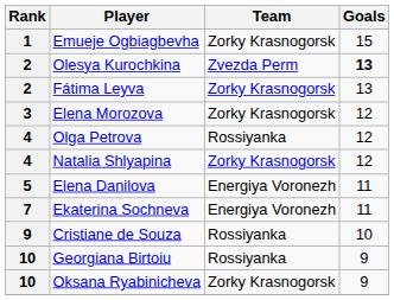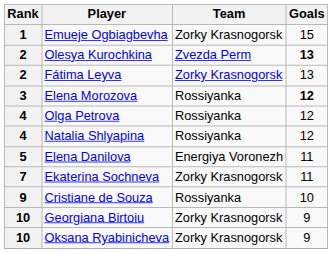Elena Morozova | Team: Zorky Krasnogorsk -> Rossiyanka
Elena Morozova | Goals: normal -> bold
Natalia Shlyapina | Team: Zorky Krasnogorsk -> Rossiyanka
Ekaterina Sochneva | Team: Energiya Voronezh -> Zorky Krasnogorsk
Georgiana Birtoiu | Team: Rossiyanka -> Zorky Krasnogorsk
